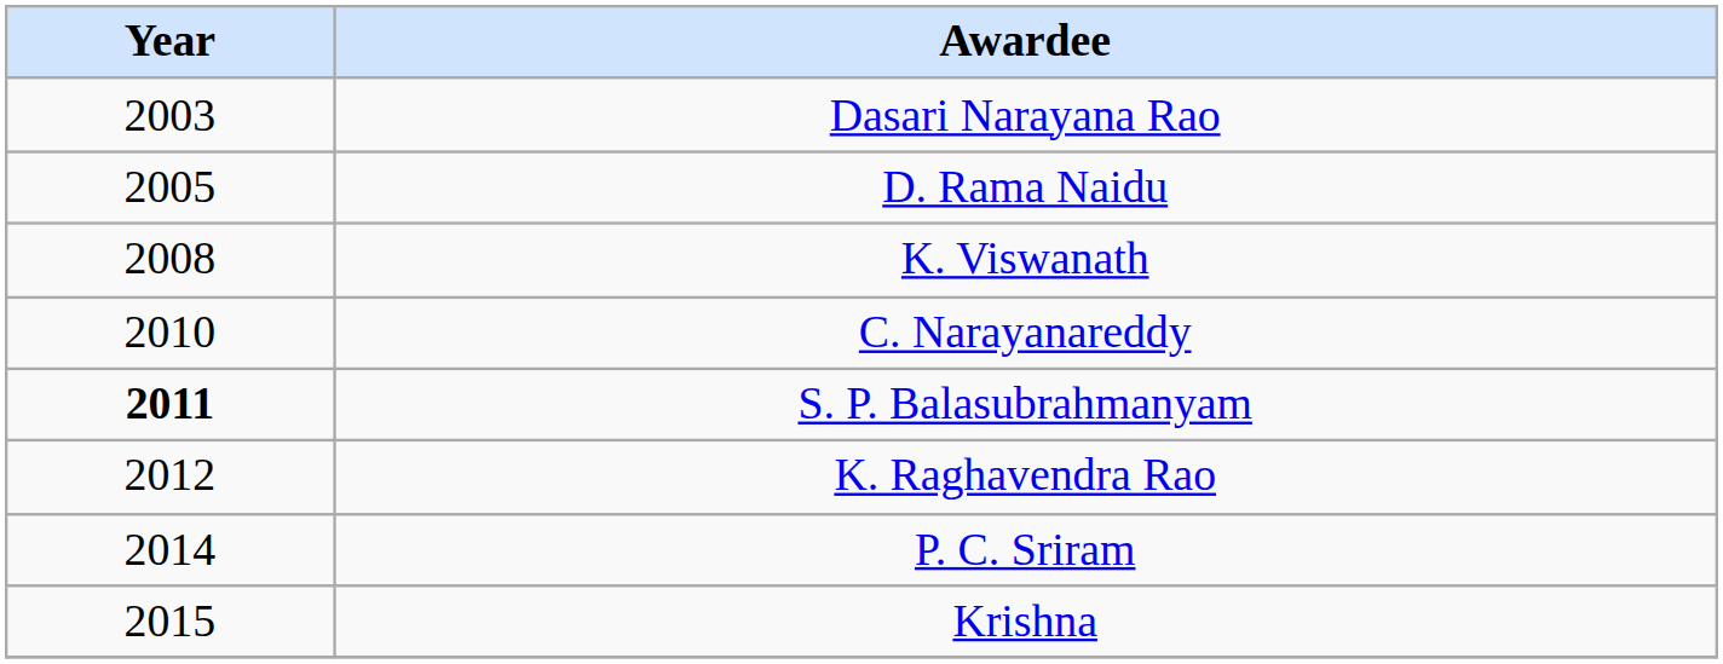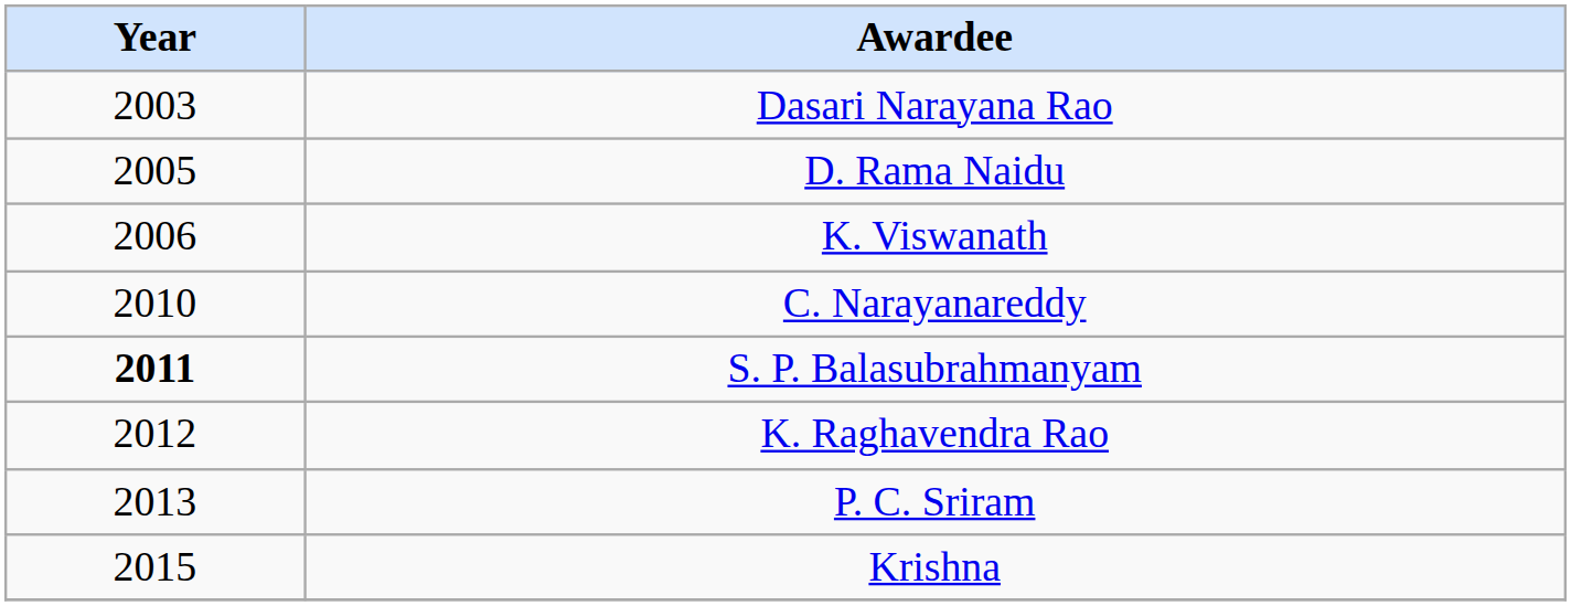K. Viswanath | Year: 2008 -> 2006
P. C. Sriram | Year: 2014 -> 2013
